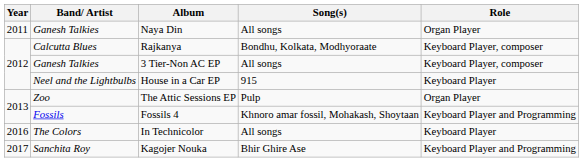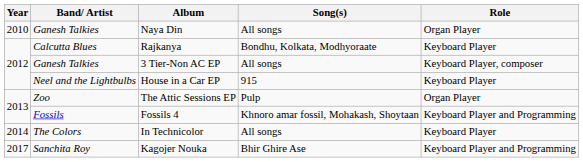Naya Din | Year: 2011 -> 2010
Rajkanya | Role: Keyboard Player, composer -> Keyboard Player
In Technicolor | Year: 2016 -> 2014
